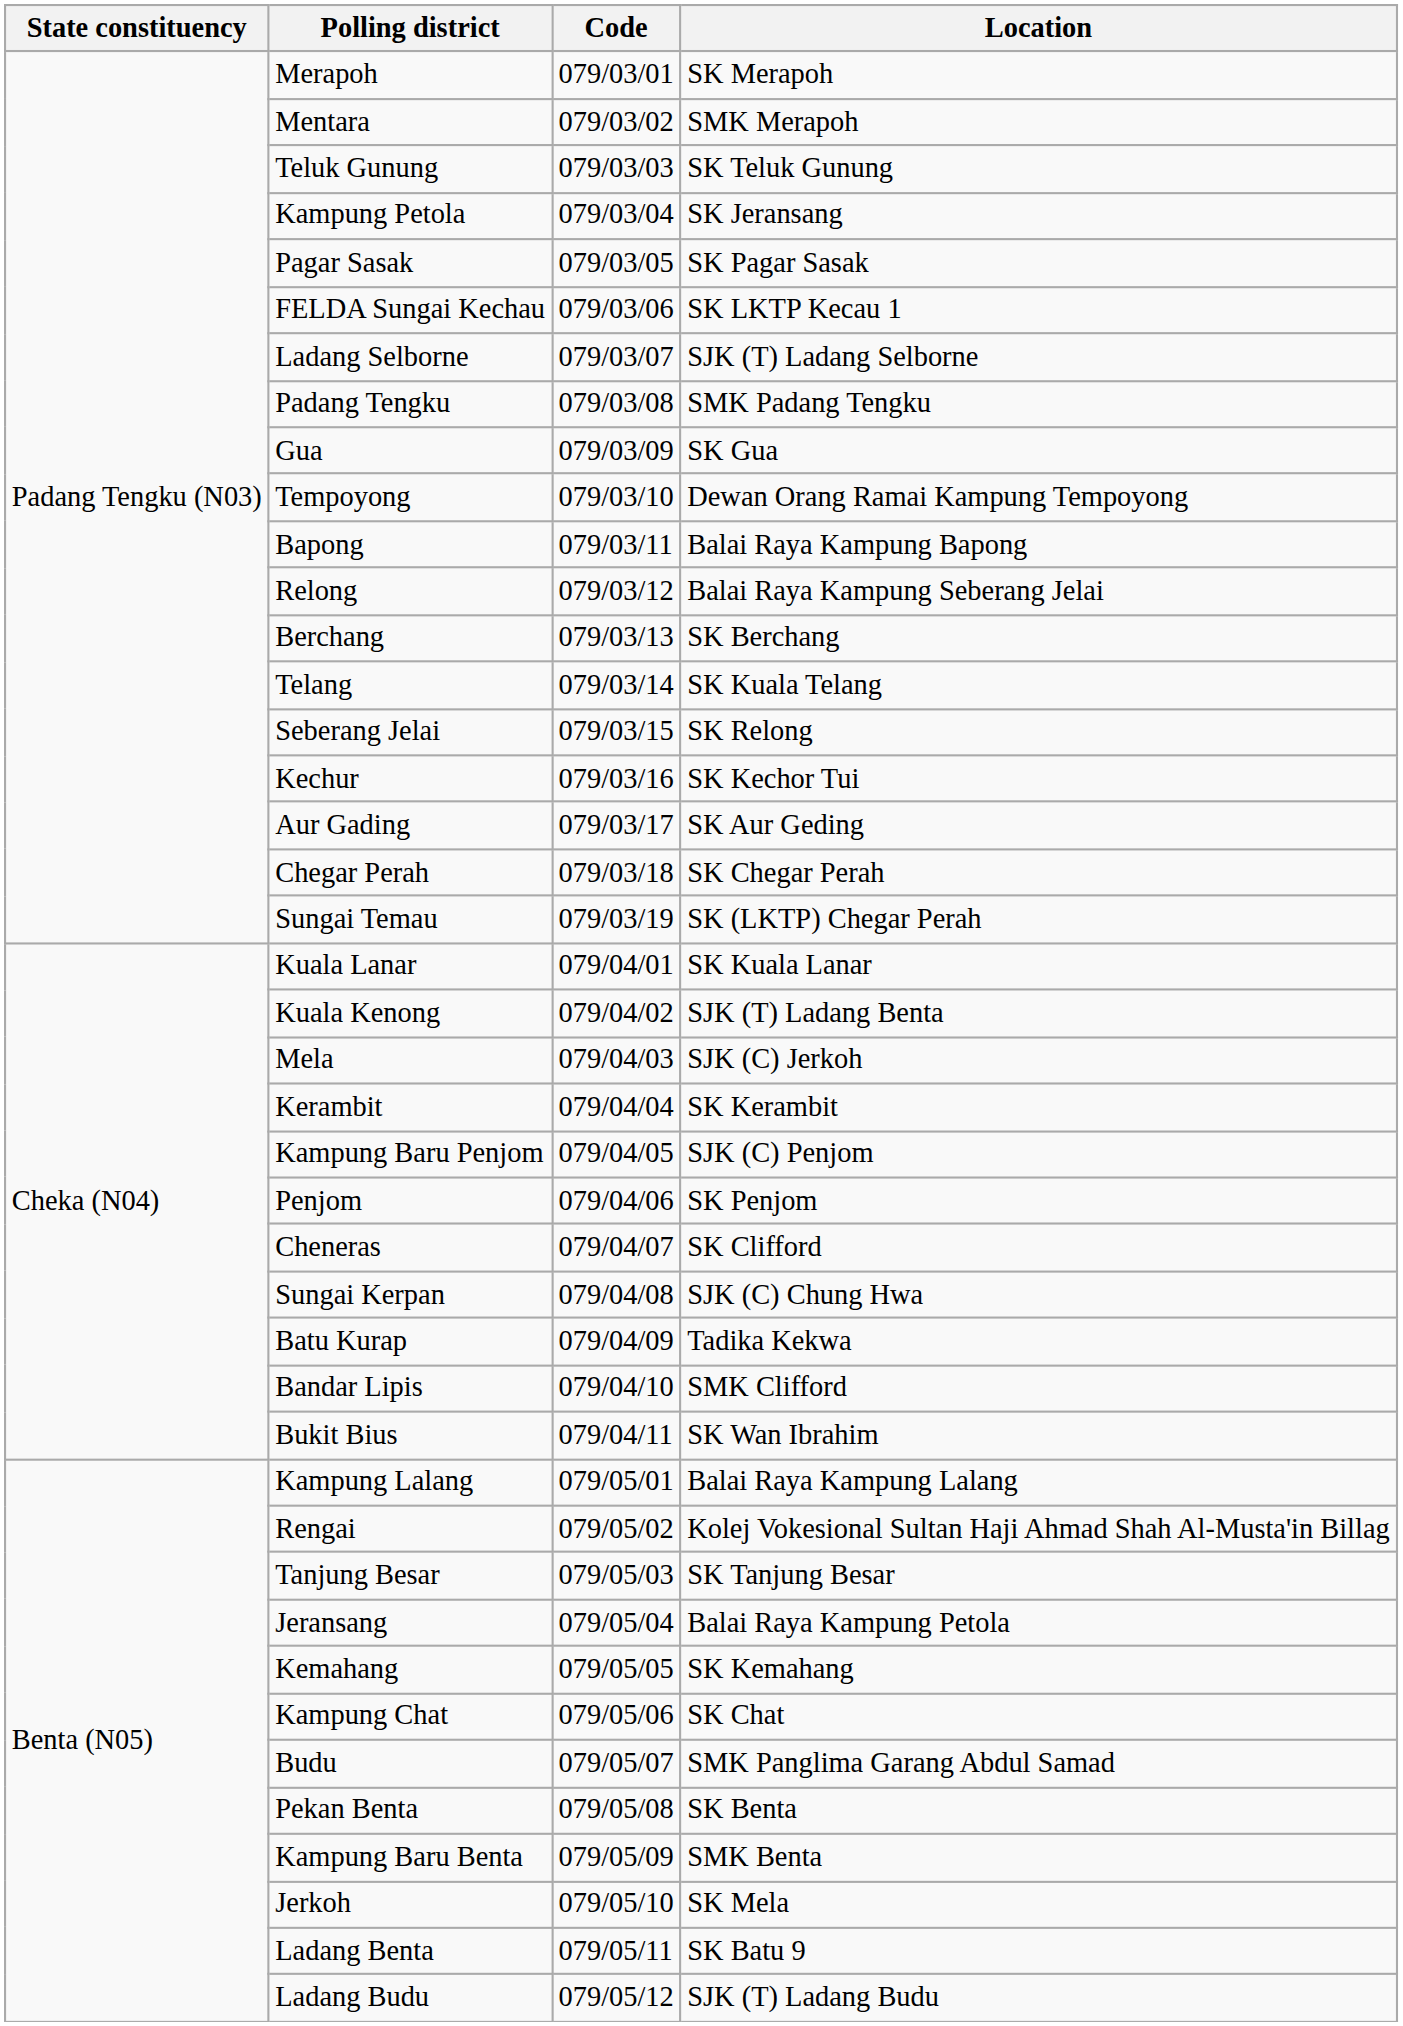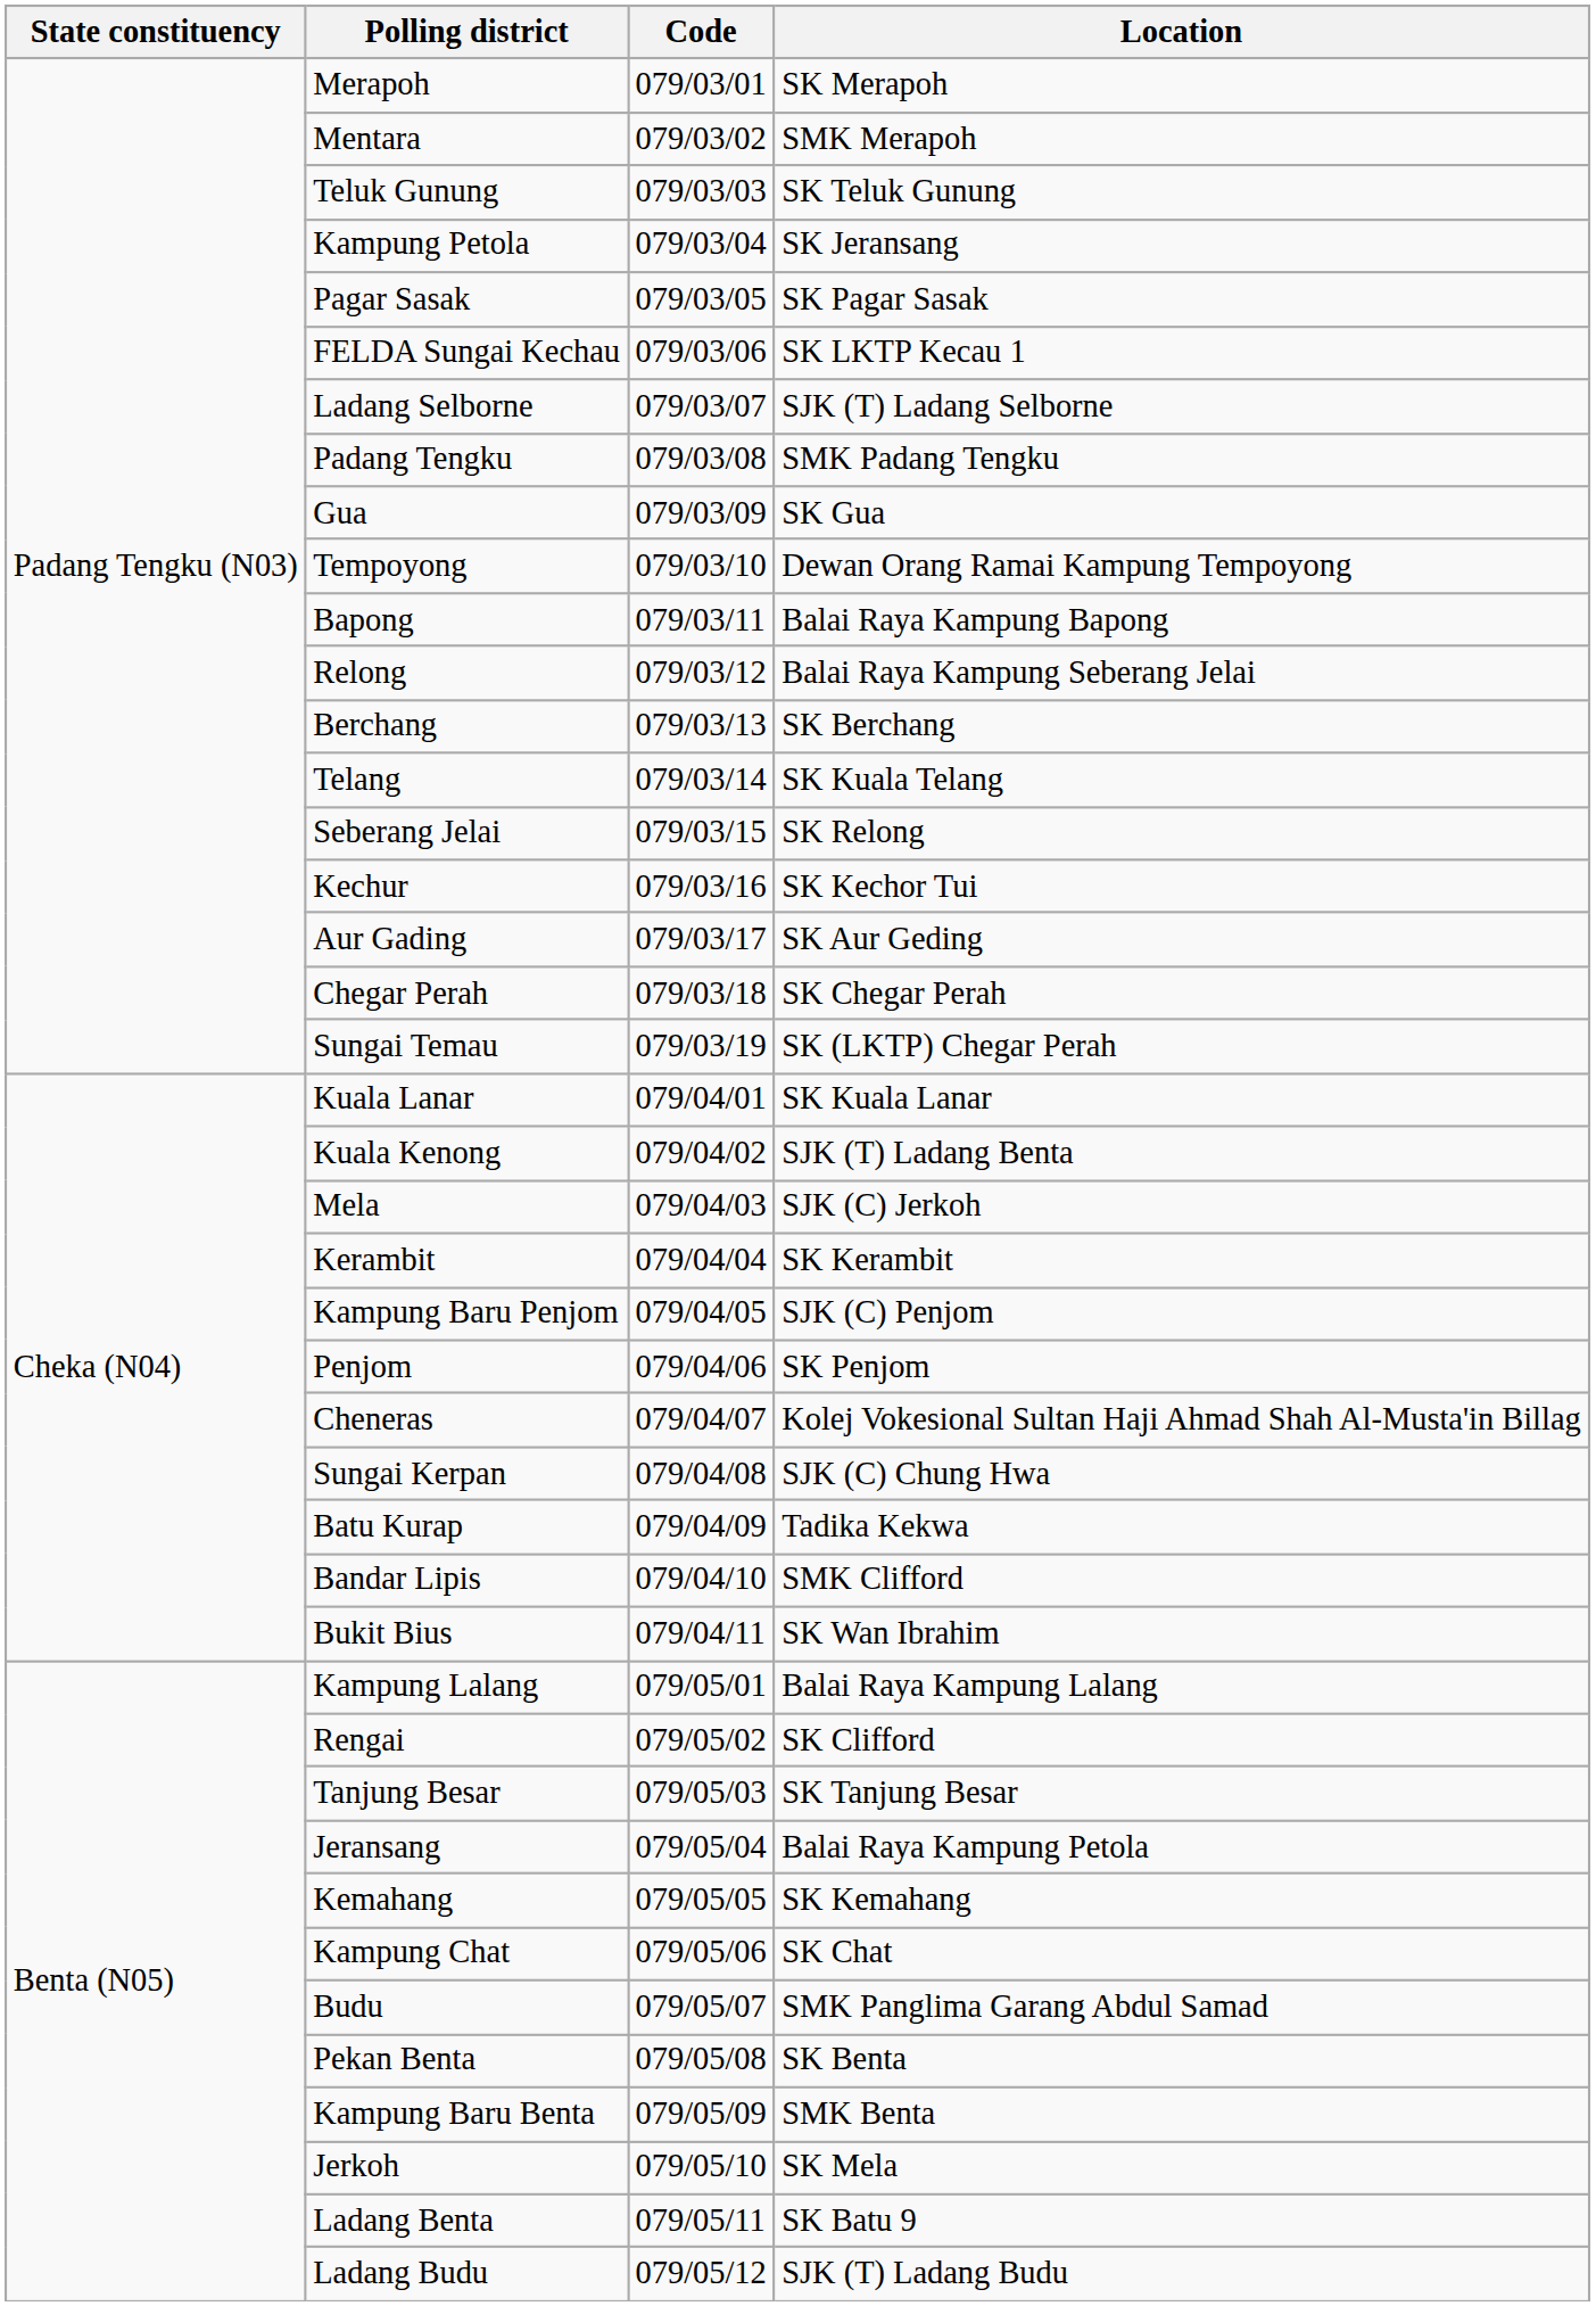Cheneras | Location: SK Clifford -> Kolej Vokesional Sultan Haji Ahmad Shah Al-Musta'in Billag
Rengai | Location: Kolej Vokesional Sultan Haji Ahmad Shah Al-Musta'in Billag -> SK Clifford
